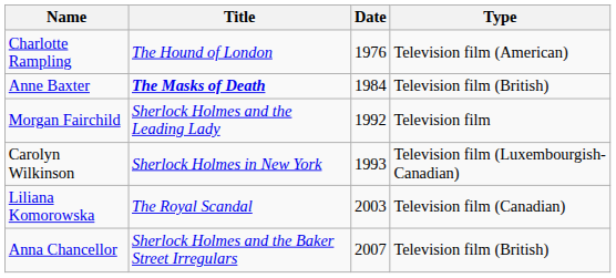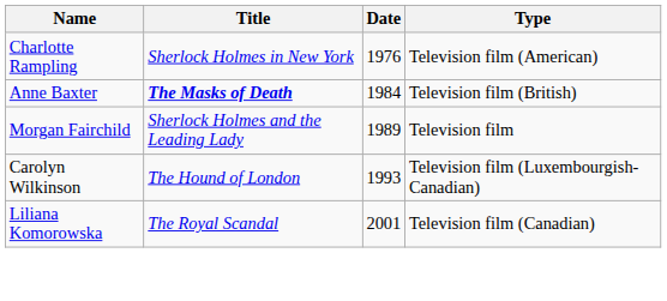Charlotte Rampling | Title: The Hound of London -> Sherlock Holmes in New York
Morgan Fairchild | Date: 1992 -> 1989
Carolyn Wilkinson | Title: Sherlock Holmes in New York -> The Hound of London
Liliana Komorowska | Date: 2003 -> 2001
- row: Anna Chancellor | Sherlock Holmes and the Baker Street Irregulars | 2007 | Television film (British)
